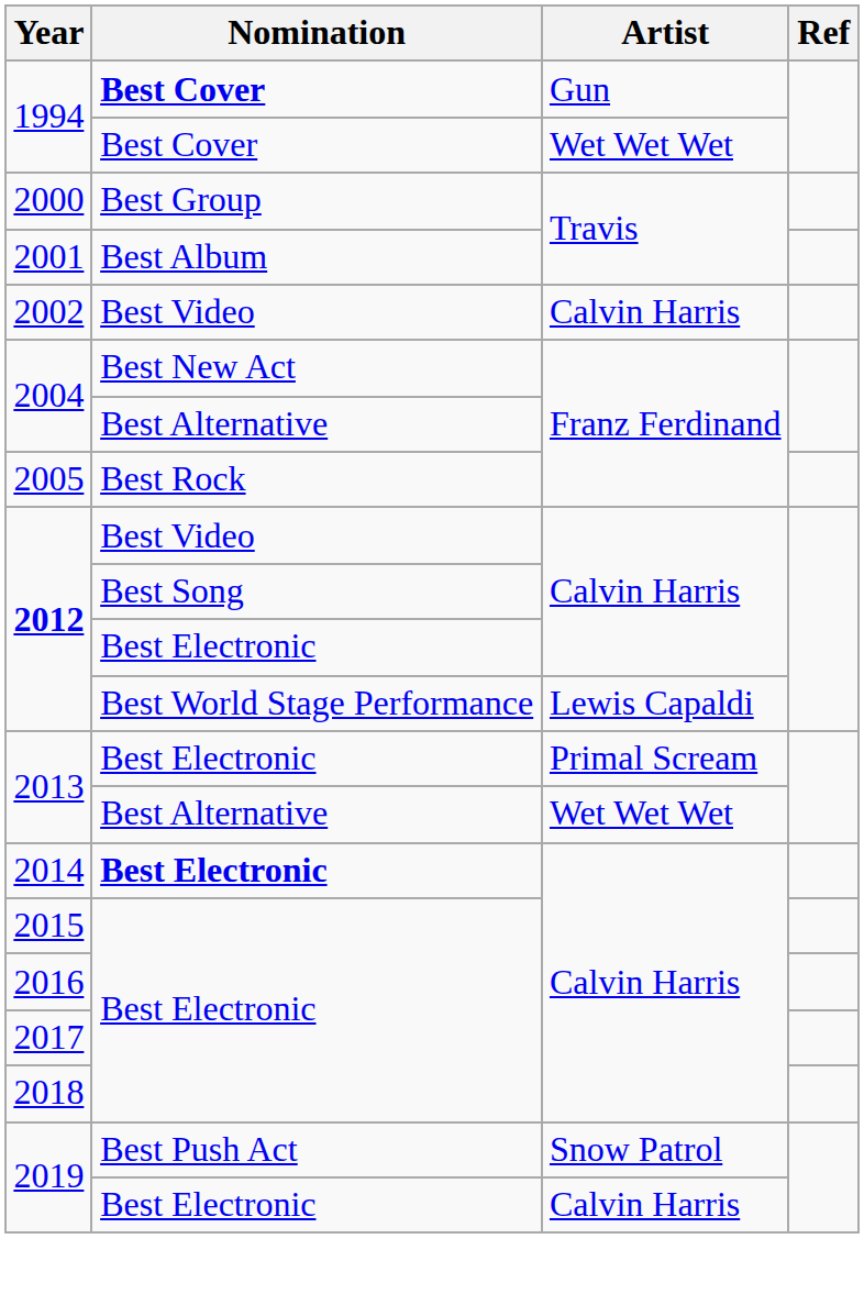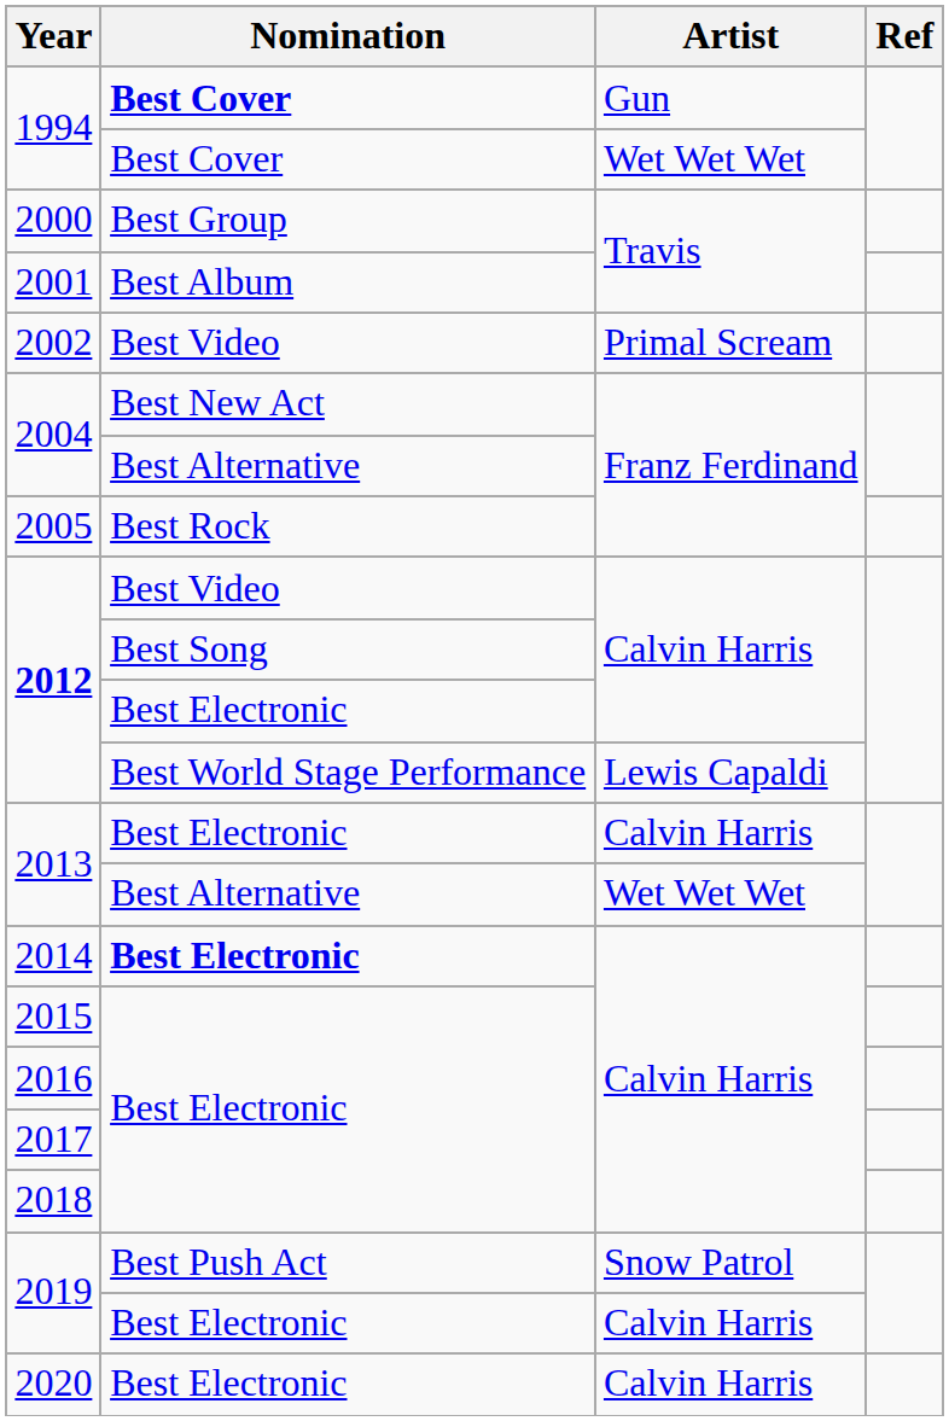2002 | Artist: Calvin Harris -> Primal Scream
2013 / Best Electronic | Artist: Primal Scream -> Calvin Harris
+ row: 2020 | Best Electronic | Calvin Harris
